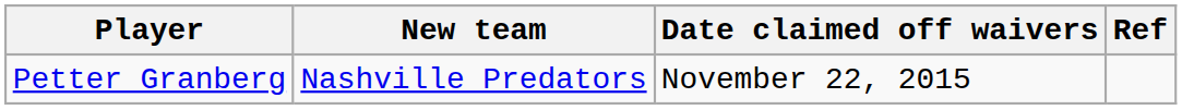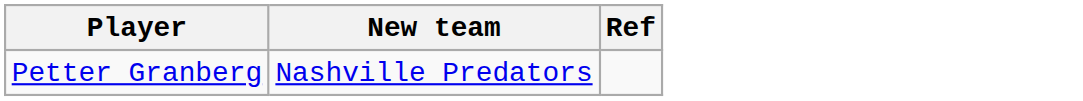- column: Date claimed off waivers | November 22, 2015
